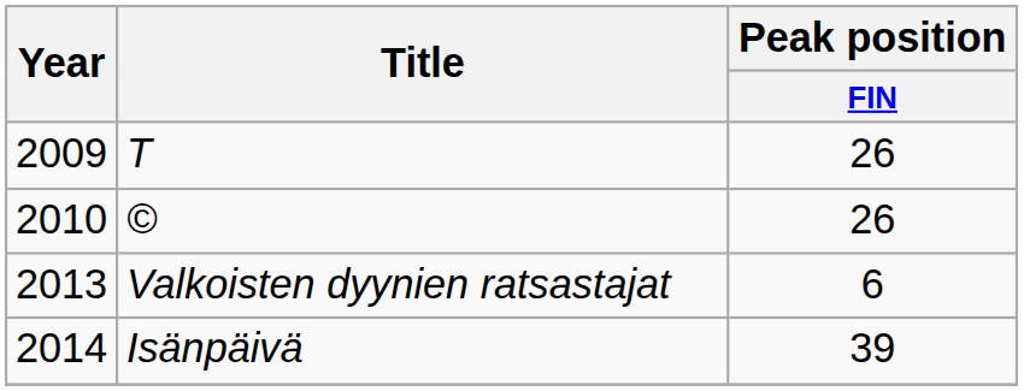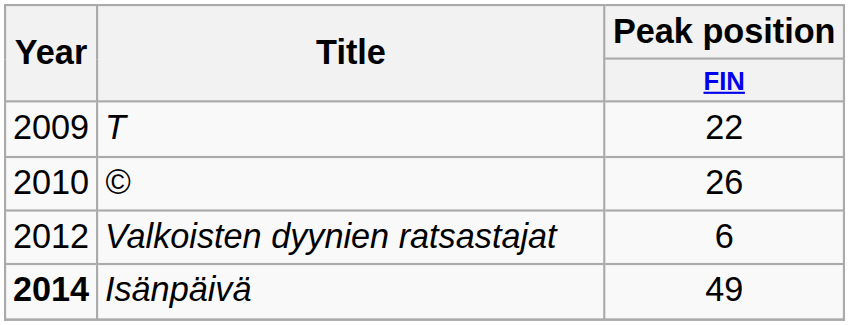T | Peak position / FIN: 26 -> 22
Valkoisten dyynien ratsastajat | Year: 2013 -> 2012
Isänpäivä | Year: normal -> bold
Isänpäivä | Peak position / FIN: 39 -> 49
